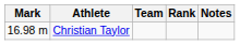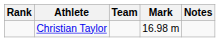columns swapped: Rank <-> Mark
